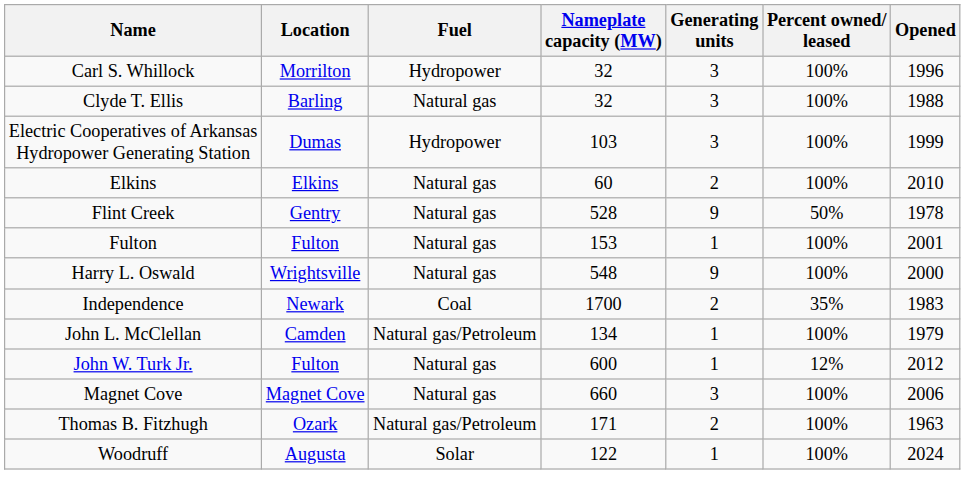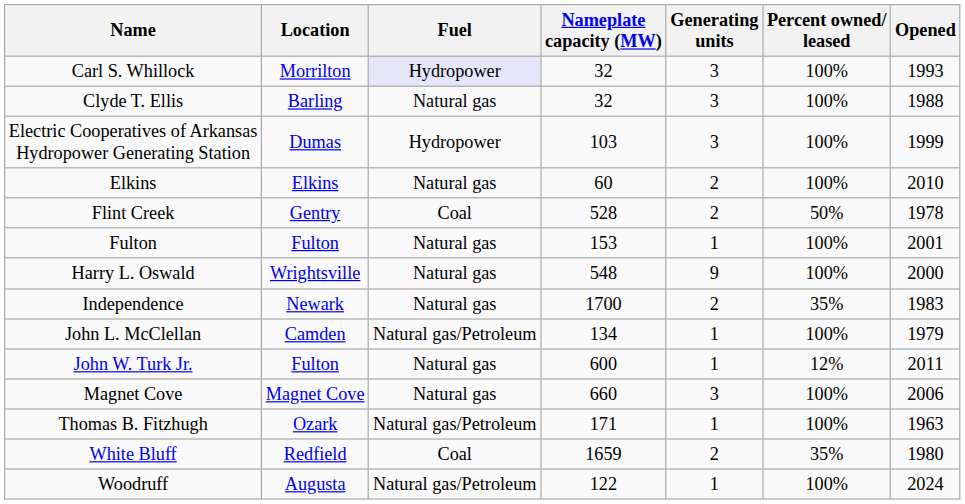Carl S. Whillock | Fuel: no background -> lavender background
Carl S. Whillock | Opened: 1996 -> 1993
Flint Creek | Fuel: Natural gas -> Coal
Flint Creek | Generating units: 9 -> 2
Independence | Fuel: Coal -> Natural gas
John W. Turk Jr. | Opened: 2012 -> 2011
Thomas B. Fitzhugh | Generating units: 2 -> 1
+ row: White Bluff | Redfield | Coal | 1659 | 2 | 35% | 1980
Woodruff | Fuel: Solar -> Natural gas/Petroleum
